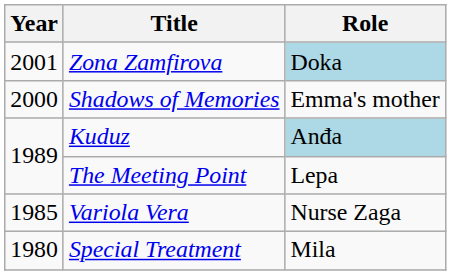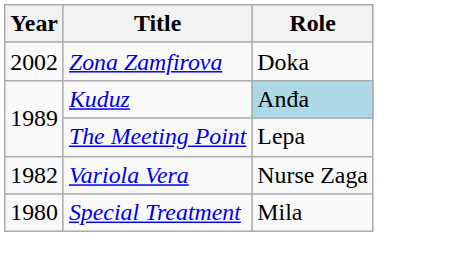Zona Zamfirova | Year: 2001 -> 2002
Zona Zamfirova | Role: lightblue background -> no background
- row: 2000 | Shadows of Memories | Emma's mother
Variola Vera | Year: 1985 -> 1982
